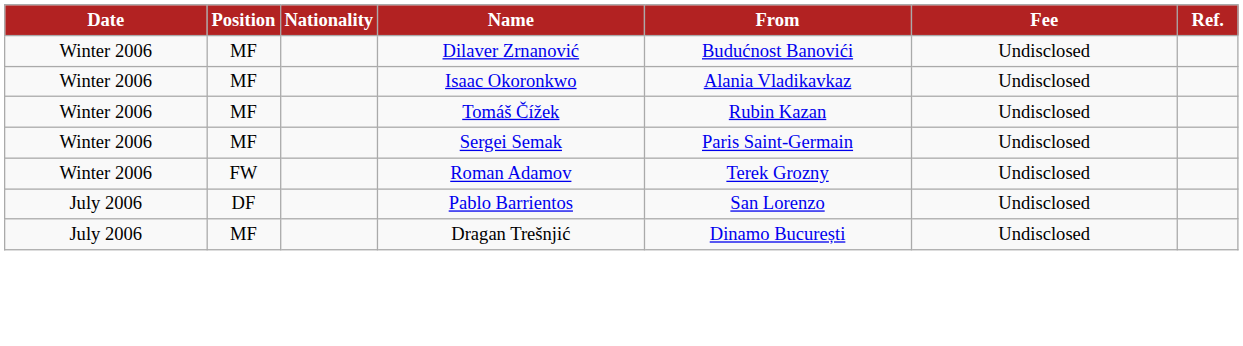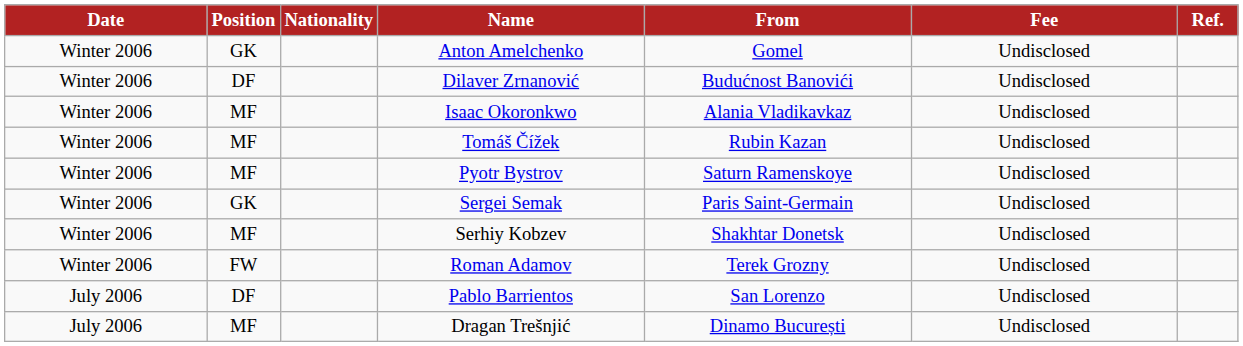+ row: Winter 2006 | GK | Anton Amelchenko | Gomel | Undisclosed
Dilaver Zrnanović | Position: MF -> DF
+ row: Winter 2006 | MF | Pyotr Bystrov | Saturn Ramenskoye | Undisclosed
Sergei Semak | Position: MF -> GK
+ row: Winter 2006 | MF | Serhiy Kobzev | Shakhtar Donetsk | Undisclosed
